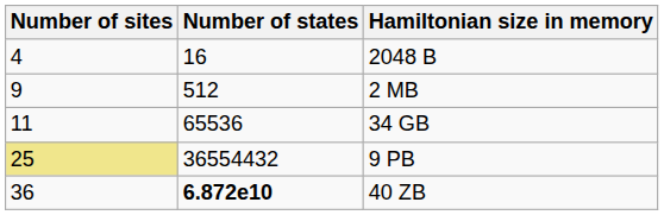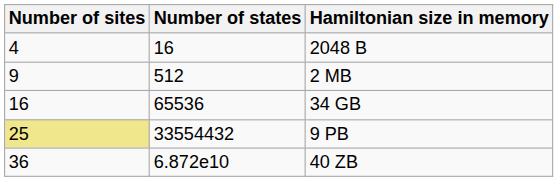34 GB | Number of sites: 11 -> 16
9 PB | Number of states: 36554432 -> 33554432
40 ZB | Number of states: bold -> normal
